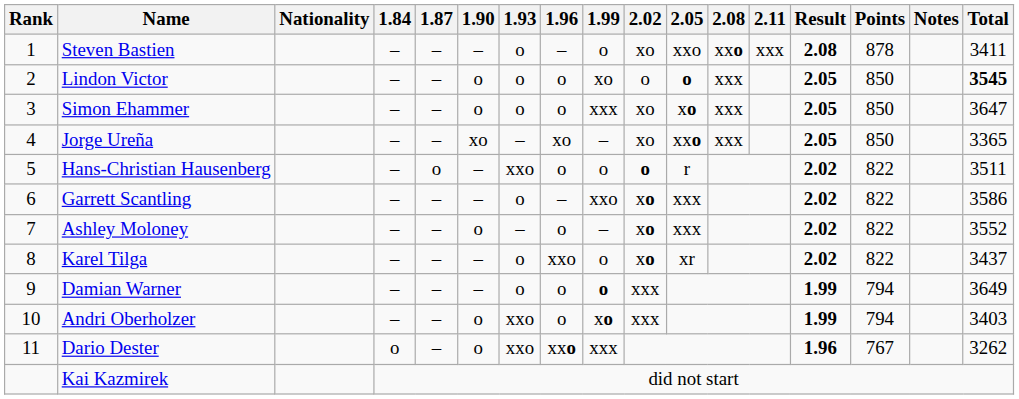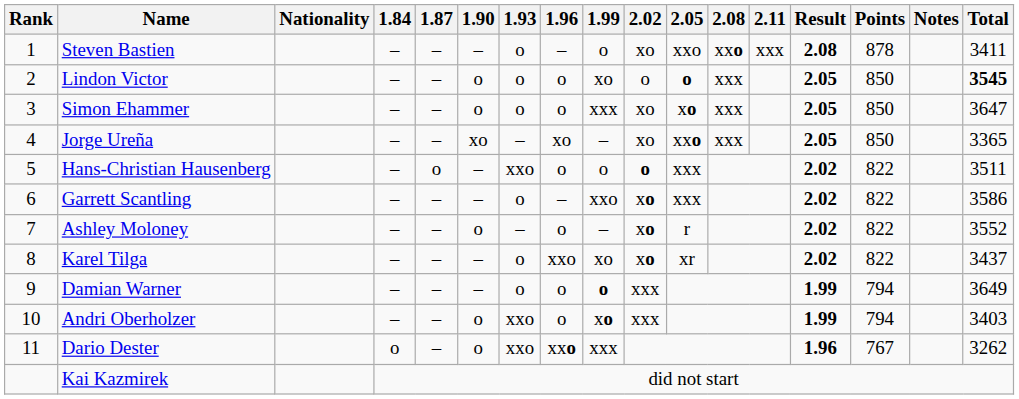Hans-Christian Hausenberg | 2.05: r -> xxx
Ashley Moloney | 2.05: xxx -> r
Karel Tilga | 1.99: o -> xo
